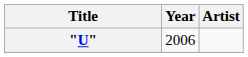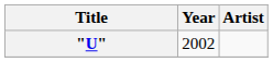"U" | Year: 2006 -> 2002
